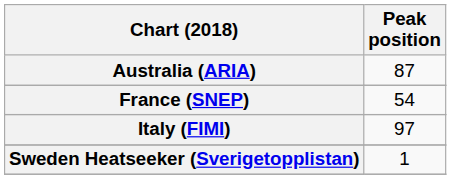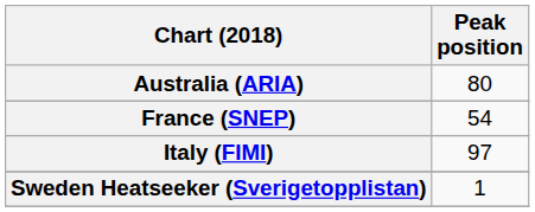Australia (ARIA) | Peak position: 87 -> 80
